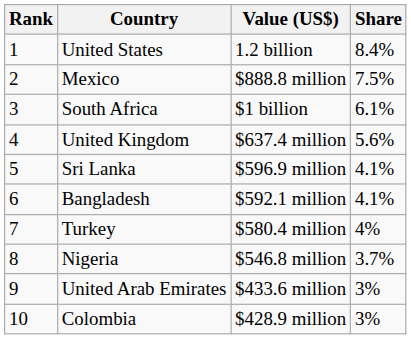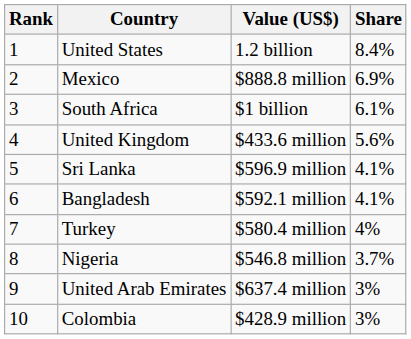Mexico | Share: 7.5% -> 6.9%
United Kingdom | Value (US$): $637.4 million -> $433.6 million
United Arab Emirates | Value (US$): $433.6 million -> $637.4 million
